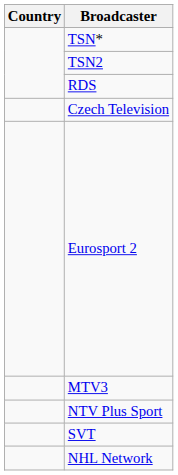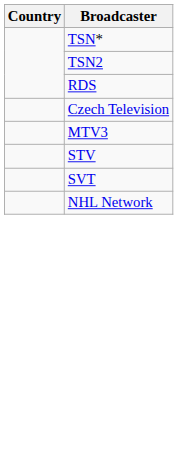- row: Eurosport 2
- row: NTV Plus Sport
+ row: STV
